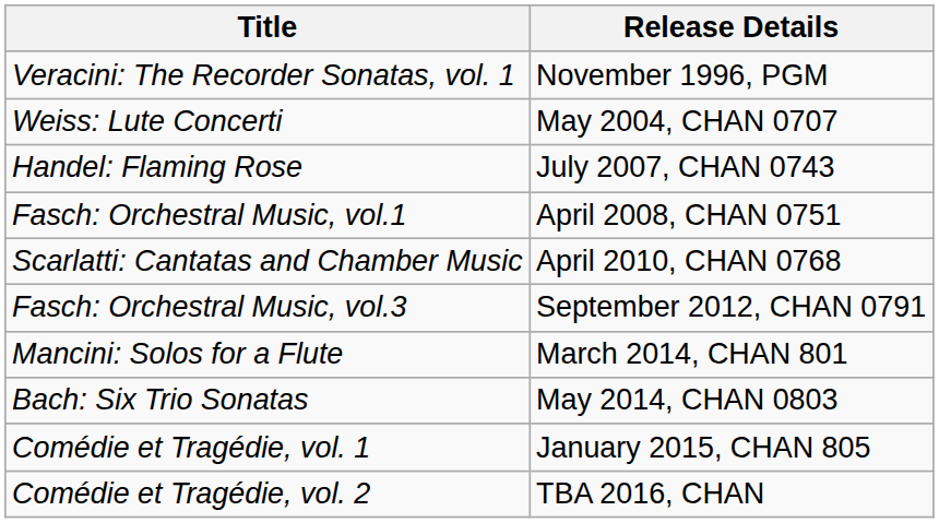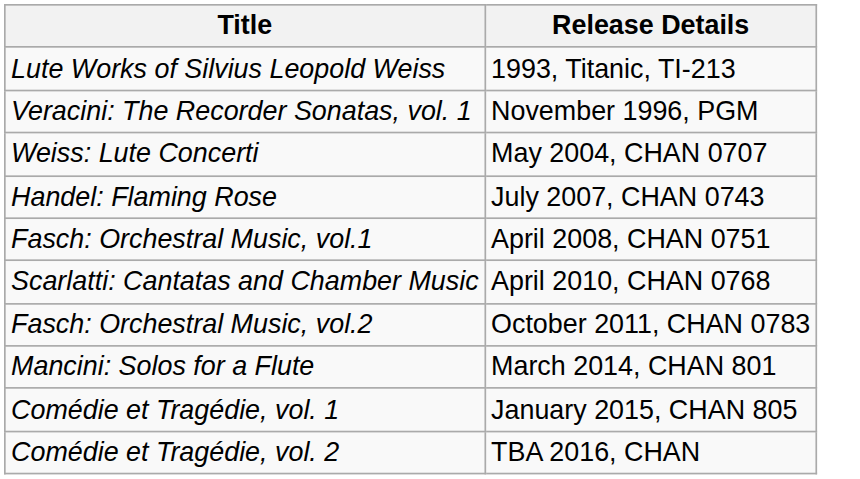+ row: Lute Works of Silvius Leopold Weiss | 1993, Titanic, TI-213
+ row: Fasch: Orchestral Music, vol.2 | October 2011, CHAN 0783
- row: Fasch: Orchestral Music, vol.3 | September 2012, CHAN 0791
- row: Bach: Six Trio Sonatas | May 2014, CHAN 0803
